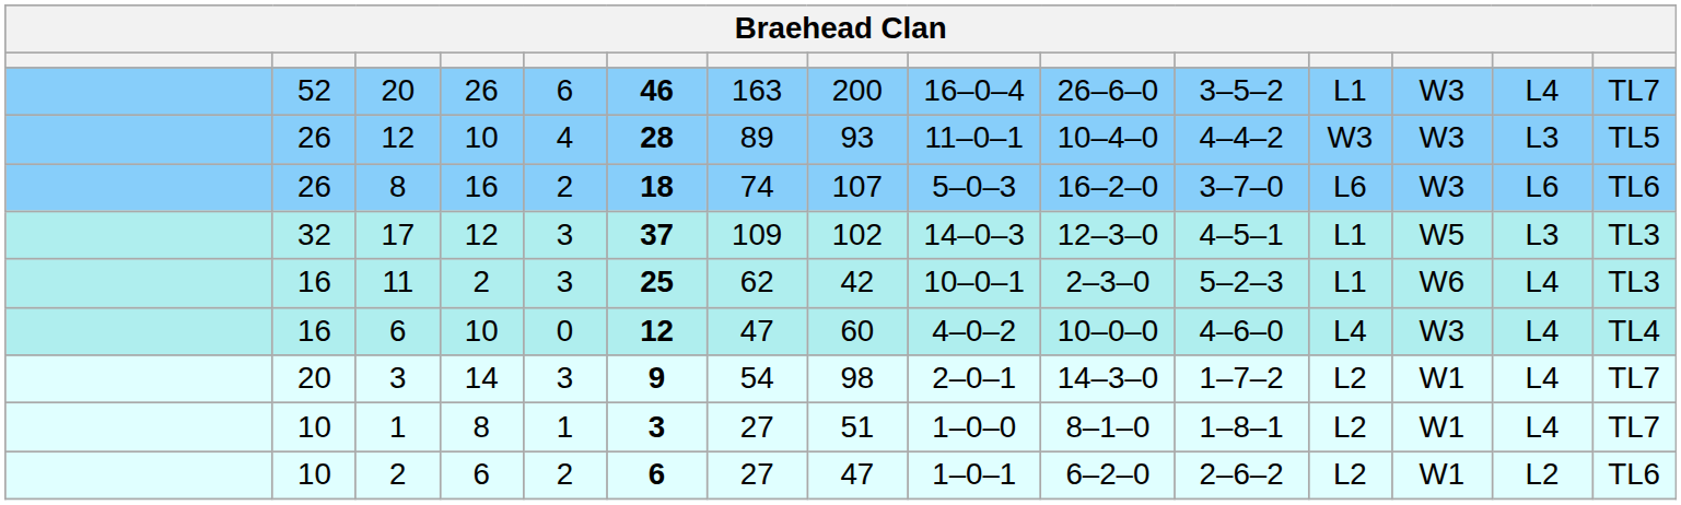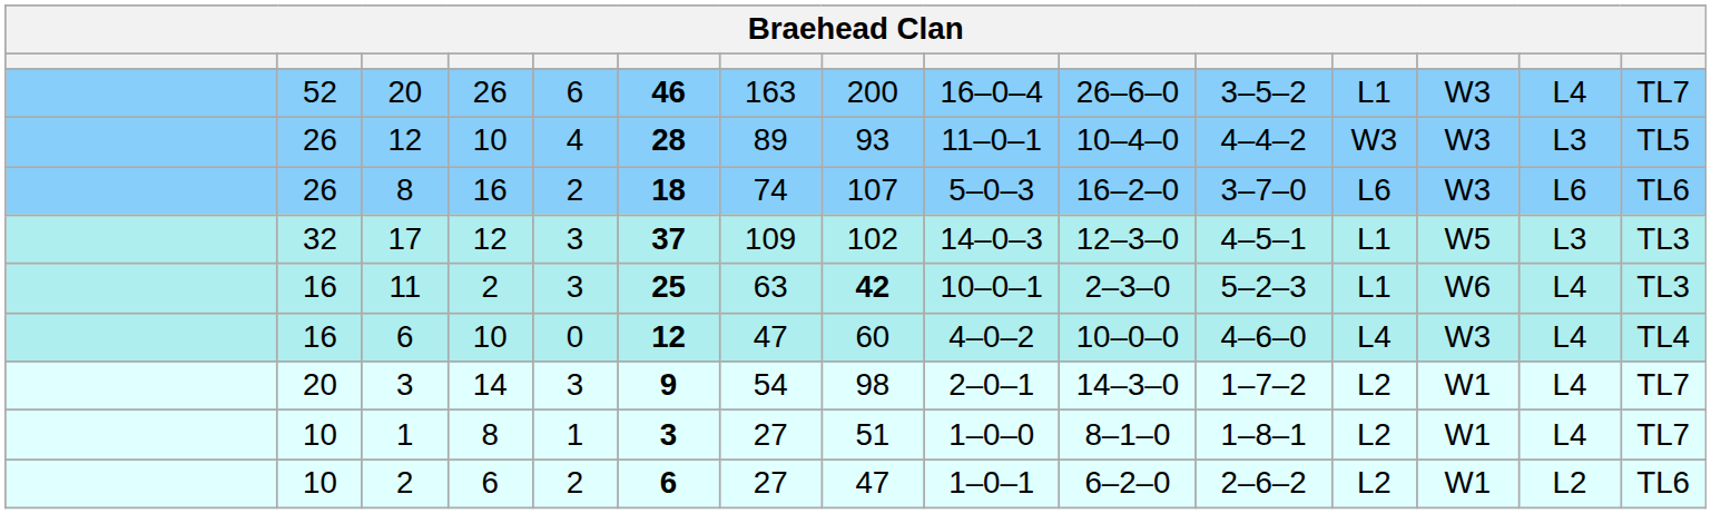11 | column 7: 62 -> 63
11 | column 8: normal -> bold
